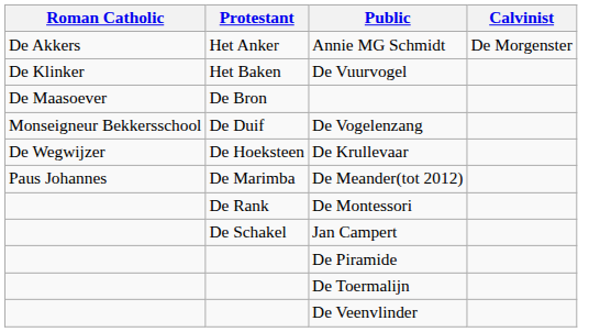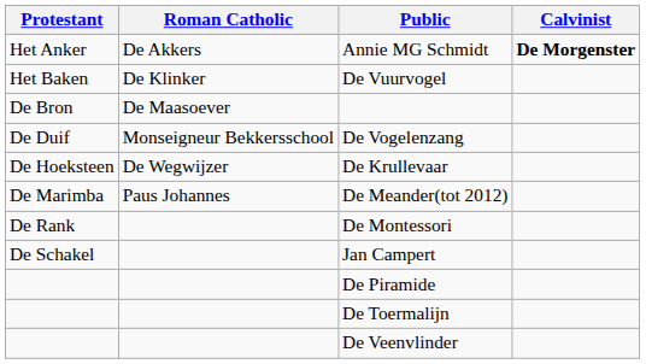columns swapped: Roman Catholic <-> Protestant
Annie MG Schmidt | Calvinist: normal -> bold
